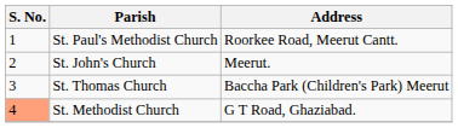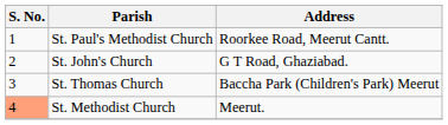St. John's Church | Address: Meerut. -> G T Road, Ghaziabad.
St. Methodist Church | Address: G T Road, Ghaziabad. -> Meerut.
